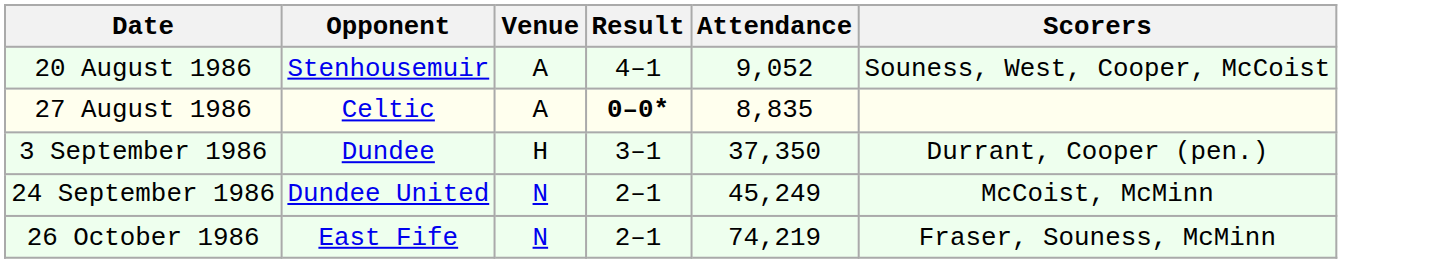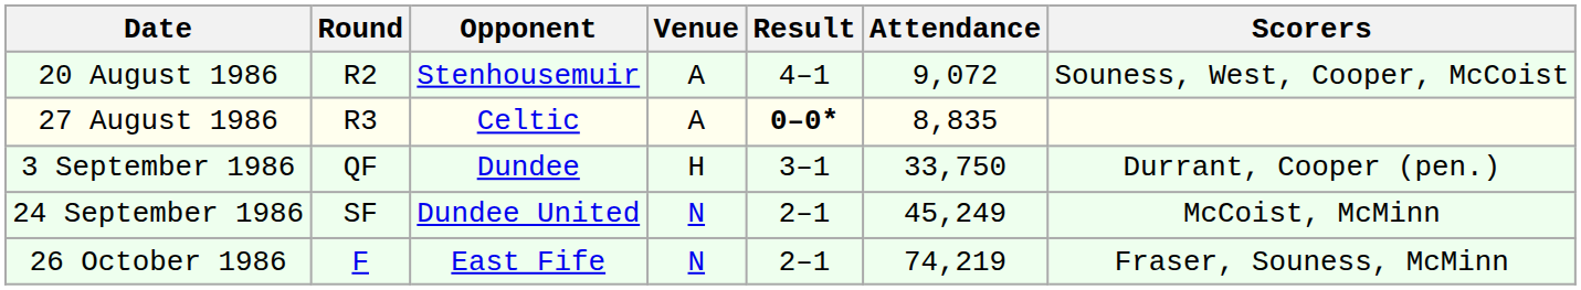+ column: Round | R2 | R3 | QF | SF | F
20 August 1986 | Attendance: 9,052 -> 9,072
3 September 1986 | Attendance: 37,350 -> 33,750
